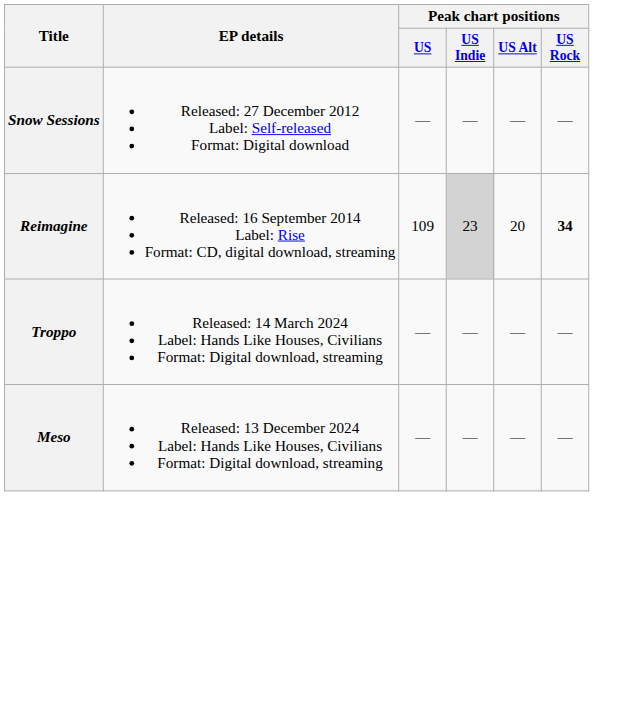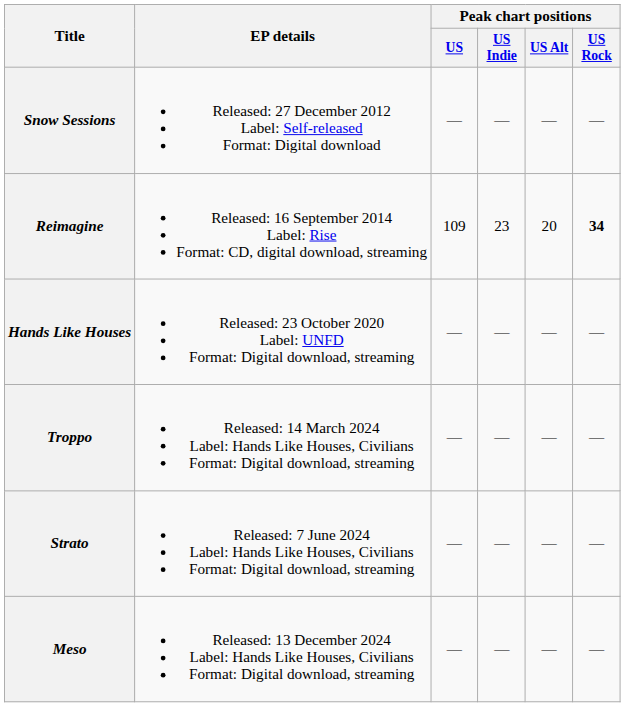Reimagine | Peak chart positions / US Indie: lightgrey background -> no background
+ row: Hands Like Houses | Released: 23 October 2020 Label: UNFD Format: Digital download, streaming | — | — | — | —
+ row: Strato | Released: 7 June 2024 Label: Hands Like Houses, Civilians Format: Digital download, streaming | — | — | — | —
